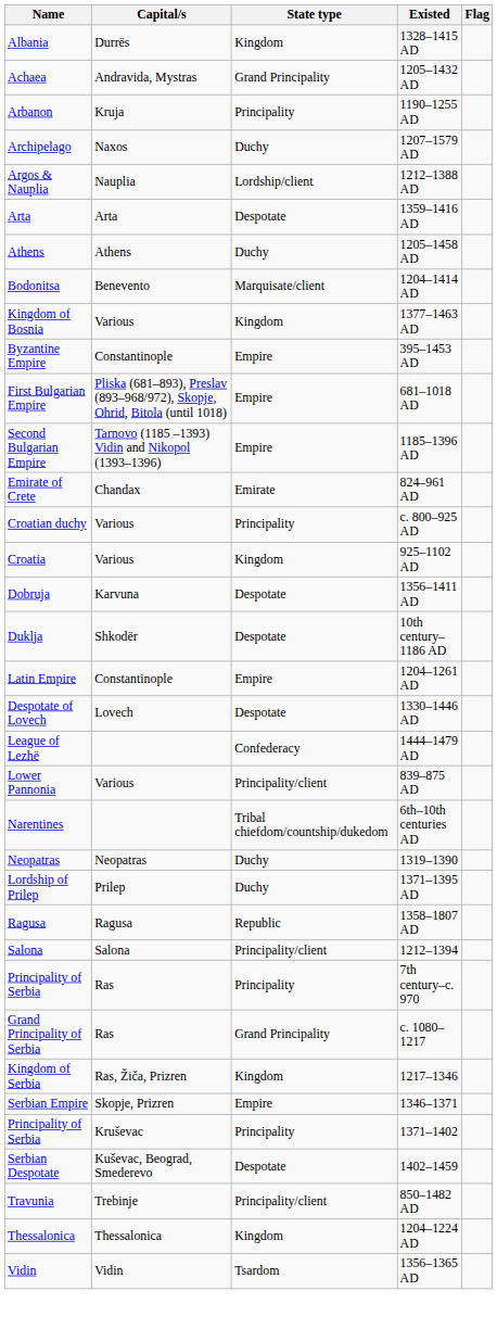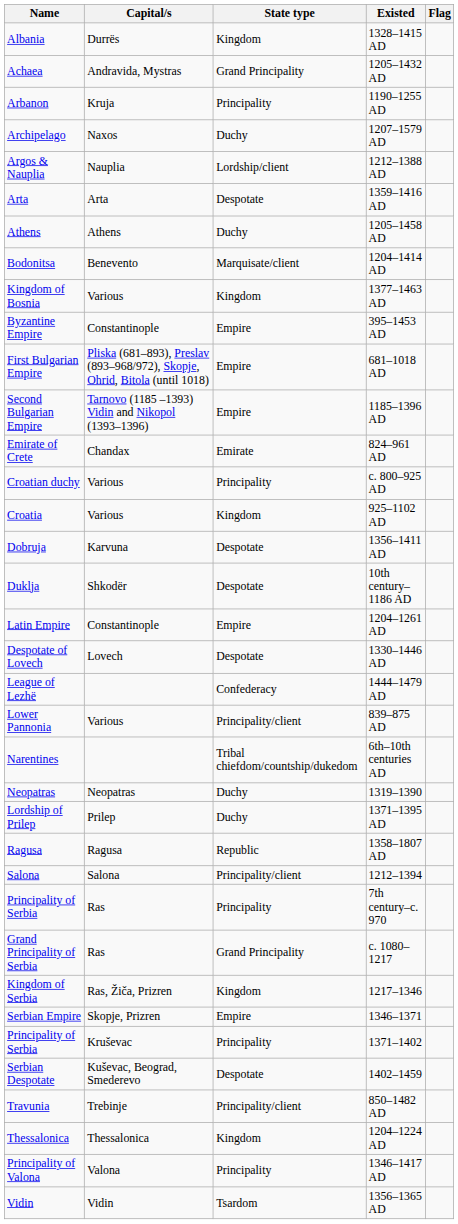+ row: Principality of Valona | Valona | Principality | 1346–1417 AD
